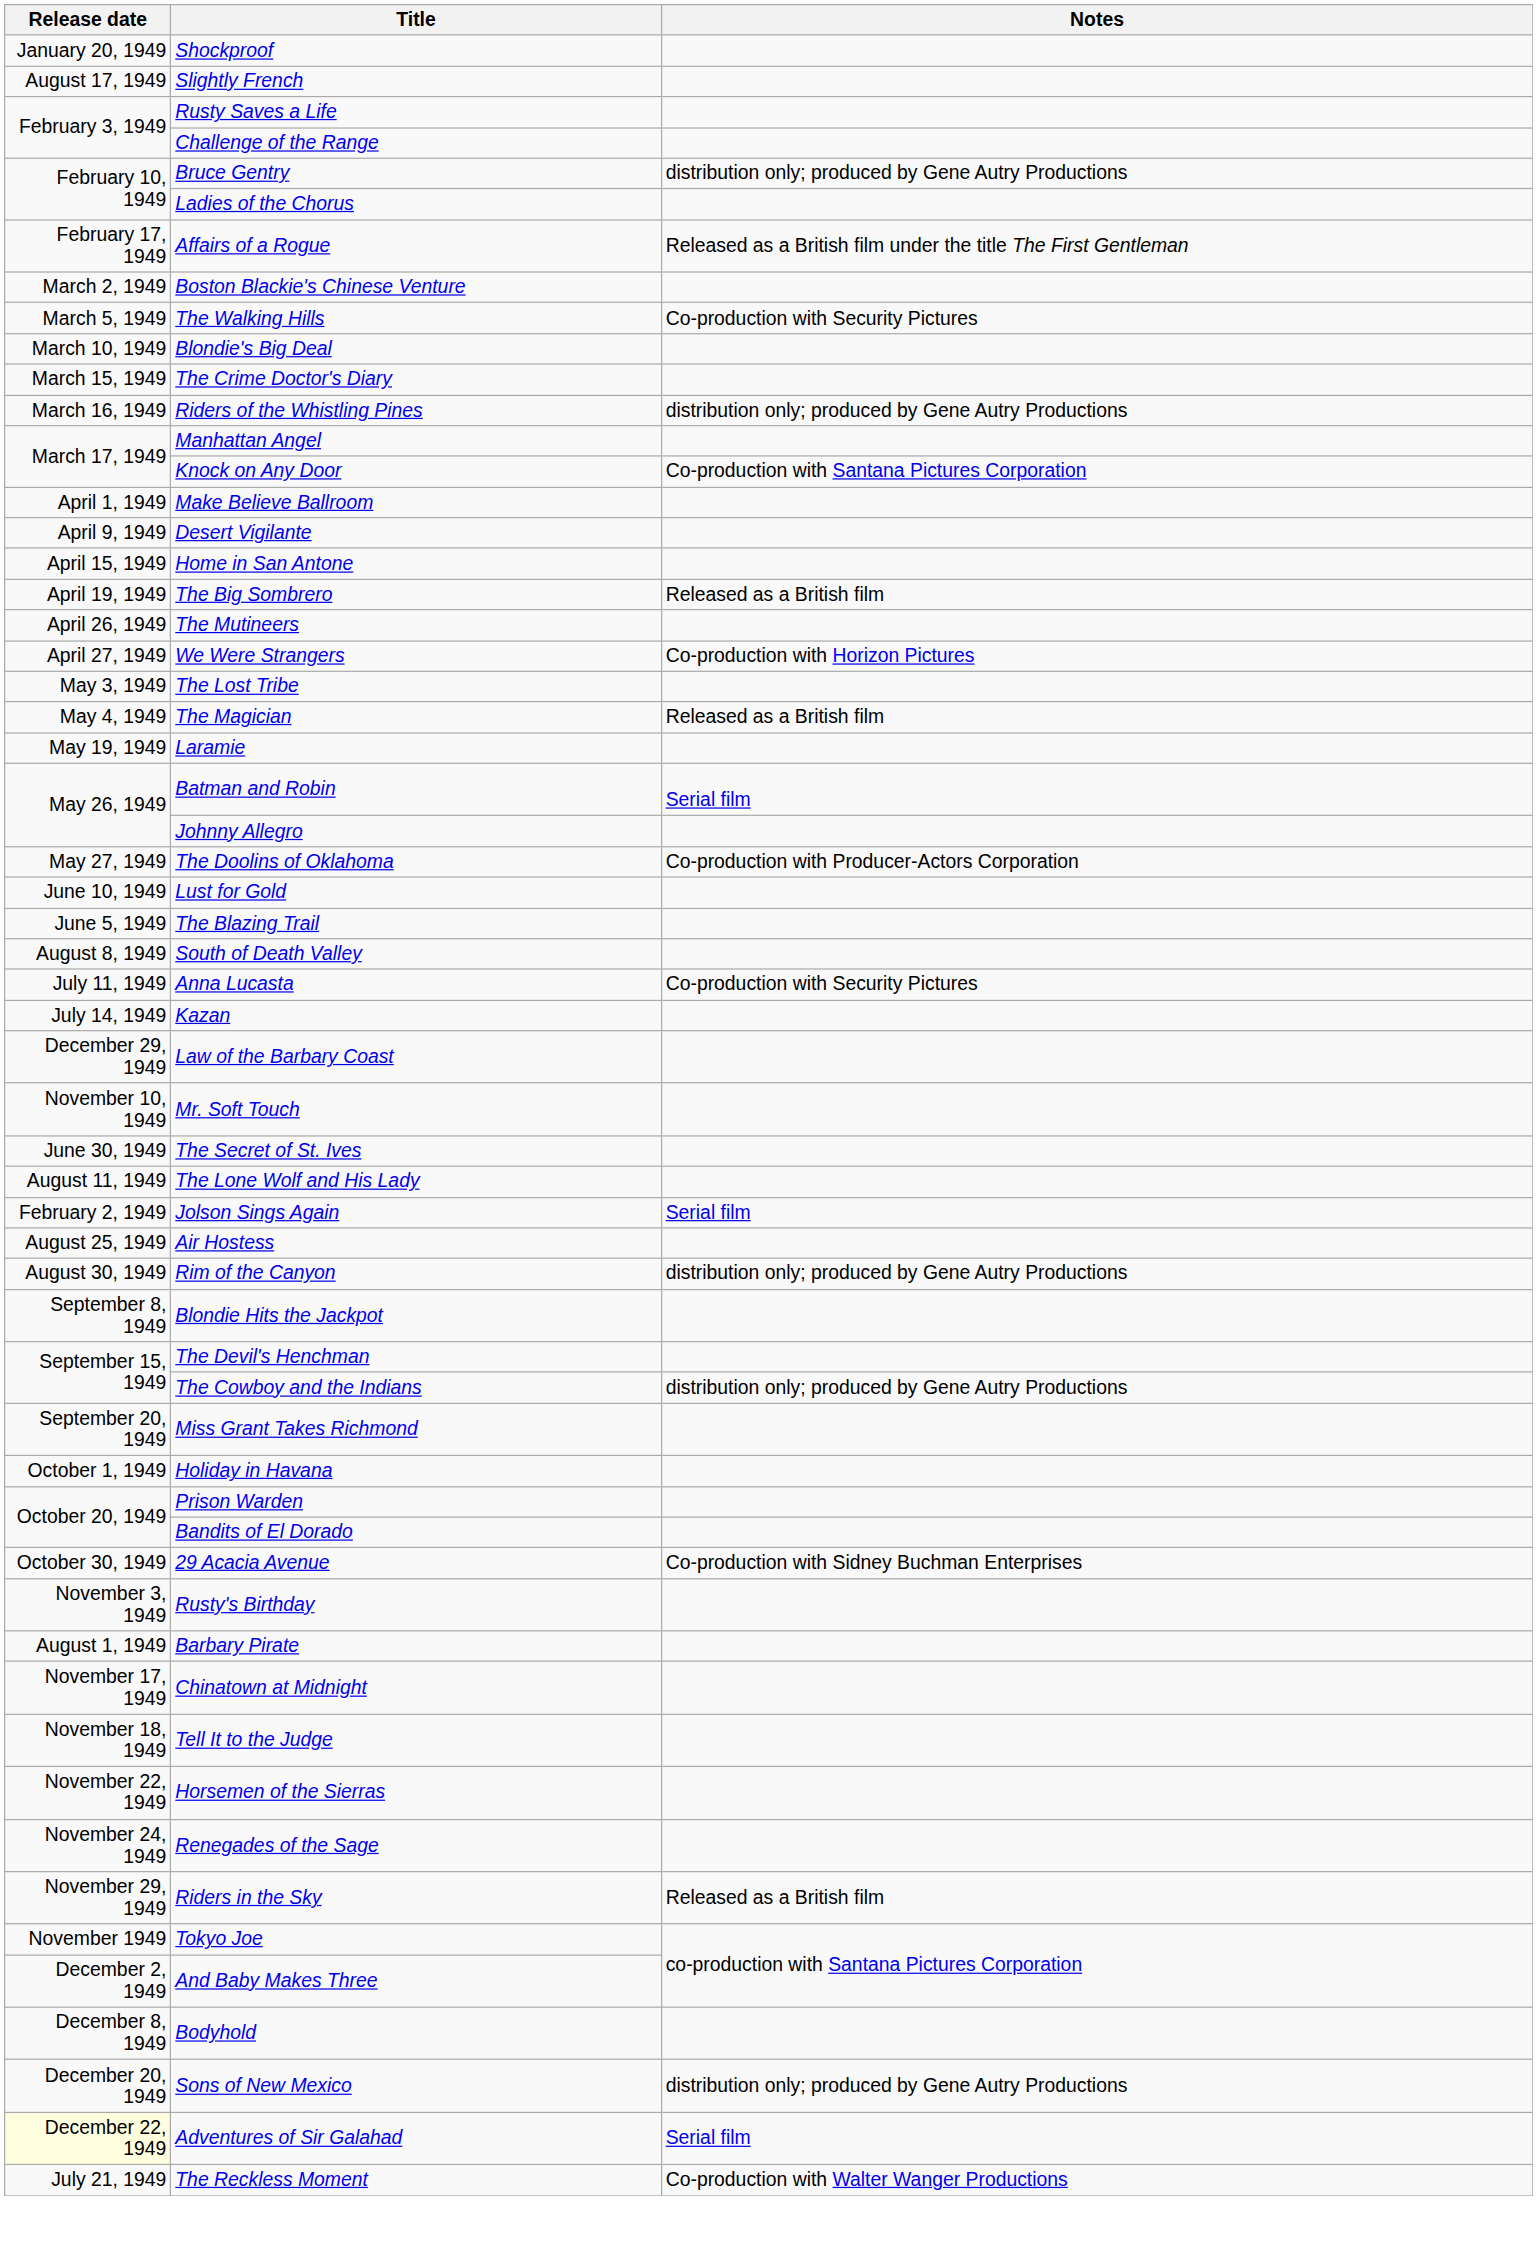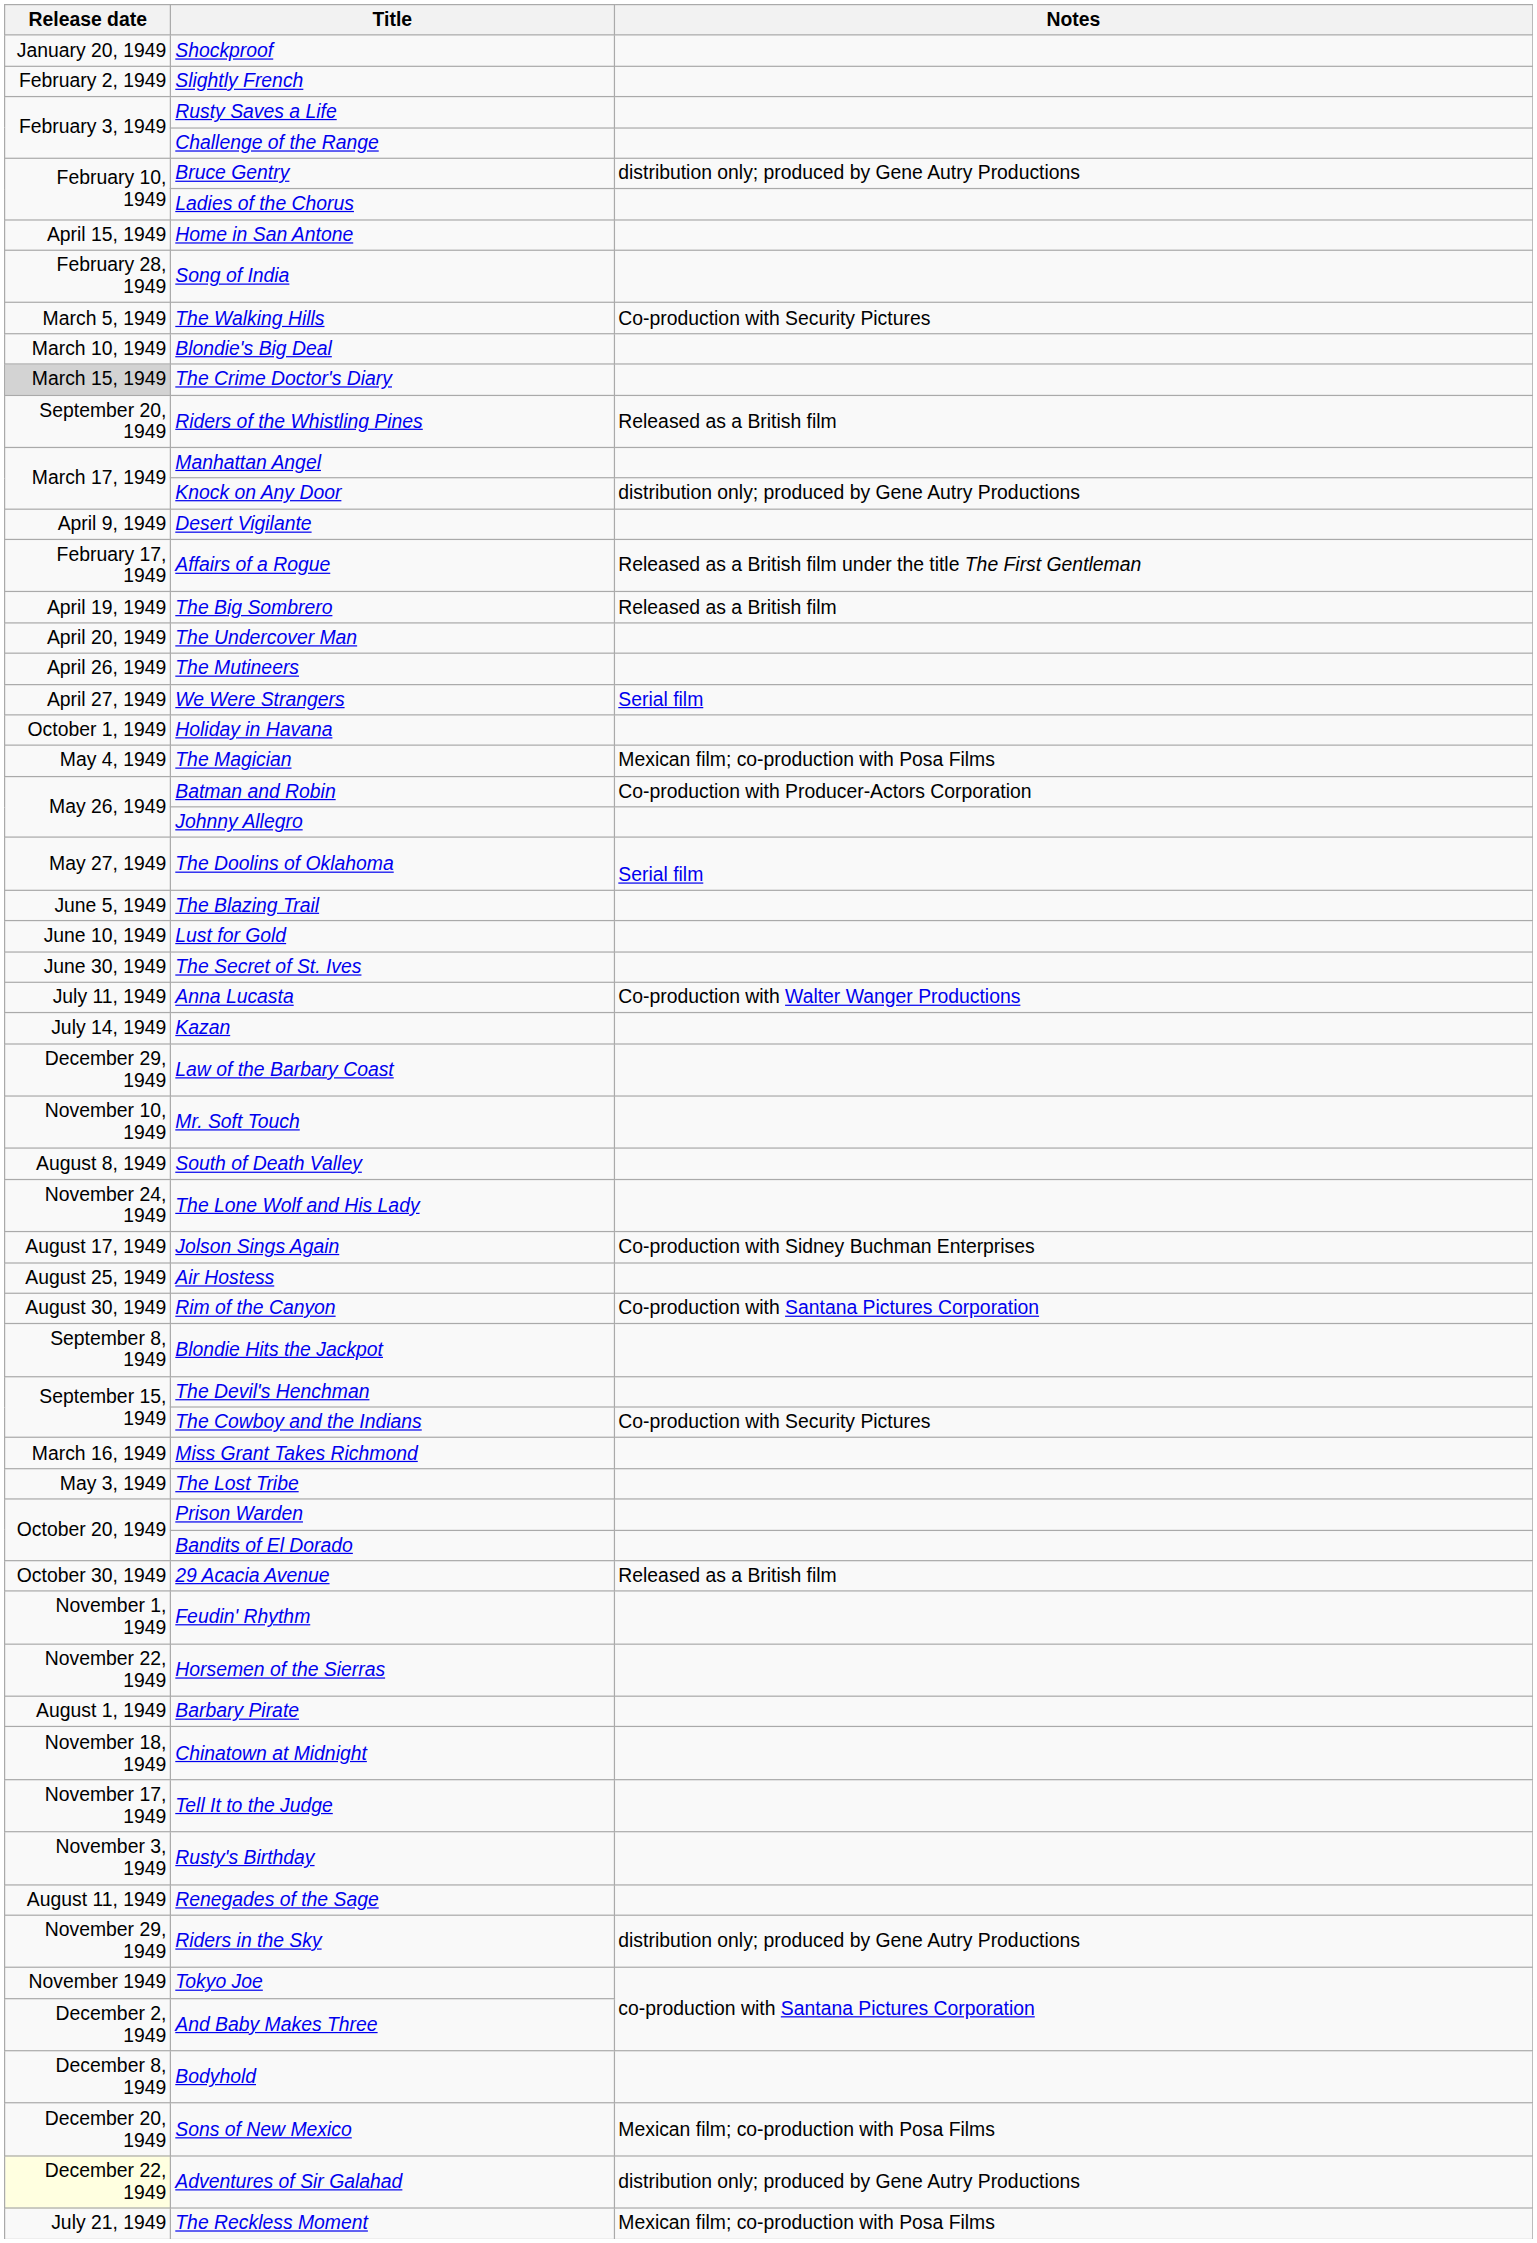Slightly French | Release date: August 17, 1949 -> February 2, 1949
rows swapped: Affairs of a Rogue <-> Home in San Antone
+ row: February 28, 1949 | Song of India
- row: March 2, 1949 | Boston Blackie's Chinese Venture
The Crime Doctor's Diary | Release date: no background -> lightgrey background
Riders of the Whistling Pines | Release date: March 16, 1949 -> September 20, 1949
Riders of the Whistling Pines | Notes: distribution only; produced by Gene Autry Productions -> Released as a British film
Knock on Any Door | Notes: Co-production with Santana Pictures Corporation -> distribution only; produced by Gene Autry Productions
- row: April 1, 1949 | Make Believe Ballroom
+ row: April 20, 1949 | The Undercover Man
We Were Strangers | Notes: Co-production with Horizon Pictures -> Serial film
rows swapped: The Lost Tribe <-> Holiday in Havana
The Magician | Notes: Released as a British film -> Mexican film; co-production with Posa Films
- row: May 19, 1949 | Laramie
Batman and Robin | Notes: Serial film -> Co-production with Producer-Actors Corporation
The Doolins of Oklahoma | Notes: Co-production with Producer-Actors Corporation -> Serial film
rows swapped: The Blazing Trail <-> Lust for Gold
rows swapped: The Secret of St. Ives <-> South of Death Valley
Anna Lucasta | Notes: Co-production with Security Pictures -> Co-production with Walter Wanger Productions
The Lone Wolf and His Lady | Release date: August 11, 1949 -> November 24, 1949
Jolson Sings Again | Release date: February 2, 1949 -> August 17, 1949
Jolson Sings Again | Notes: Serial film -> Co-production with Sidney Buchman Enterprises
Rim of the Canyon | Notes: distribution only; produced by Gene Autry Productions -> Co-production with Santana Pictures Corporation
The Cowboy and the Indians | Notes: distribution only; produced by Gene Autry Productions -> Co-production with Security Pictures
Miss Grant Takes Richmond | Release date: September 20, 1949 -> March 16, 1949
29 Acacia Avenue | Notes: Co-production with Sidney Buchman Enterprises -> Released as a British film
+ row: November 1, 1949 | Feudin' Rhythm
rows swapped: Rusty's Birthday <-> Horsemen of the Sierras
Chinatown at Midnight | Release date: November 17, 1949 -> November 18, 1949
Tell It to the Judge | Release date: November 18, 1949 -> November 17, 1949
Renegades of the Sage | Release date: November 24, 1949 -> August 11, 1949
Riders in the Sky | Notes: Released as a British film -> distribution only; produced by Gene Autry Productions
Sons of New Mexico | Notes: distribution only; produced by Gene Autry Productions -> Mexican film; co-production with Posa Films
Adventures of Sir Galahad | Notes: Serial film -> distribution only; produced by Gene Autry Productions
The Reckless Moment | Notes: Co-production with Walter Wanger Productions -> Mexican film; co-production with Posa Films
